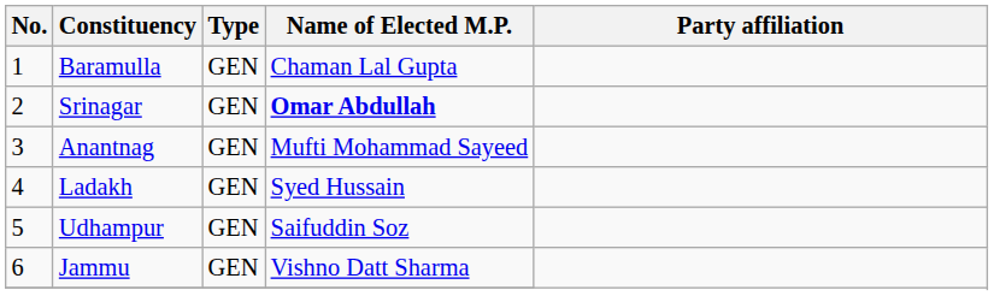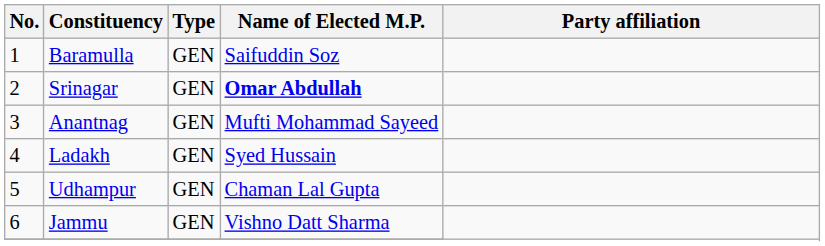Baramulla | Name of Elected M.P.: Chaman Lal Gupta -> Saifuddin Soz
Udhampur | Name of Elected M.P.: Saifuddin Soz -> Chaman Lal Gupta
